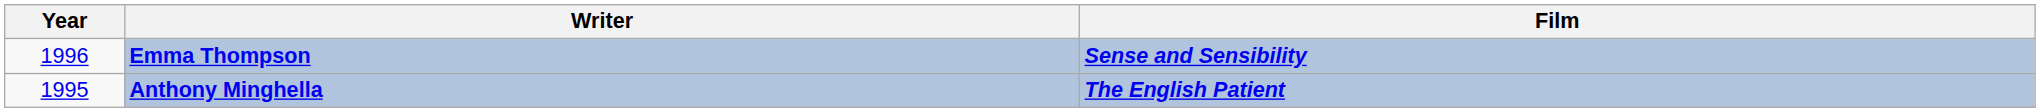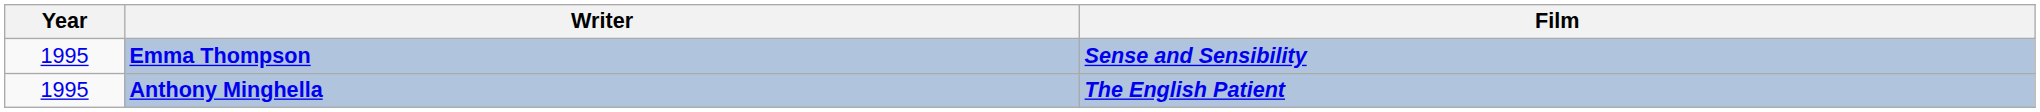Emma Thompson | Year: 1996 -> 1995
